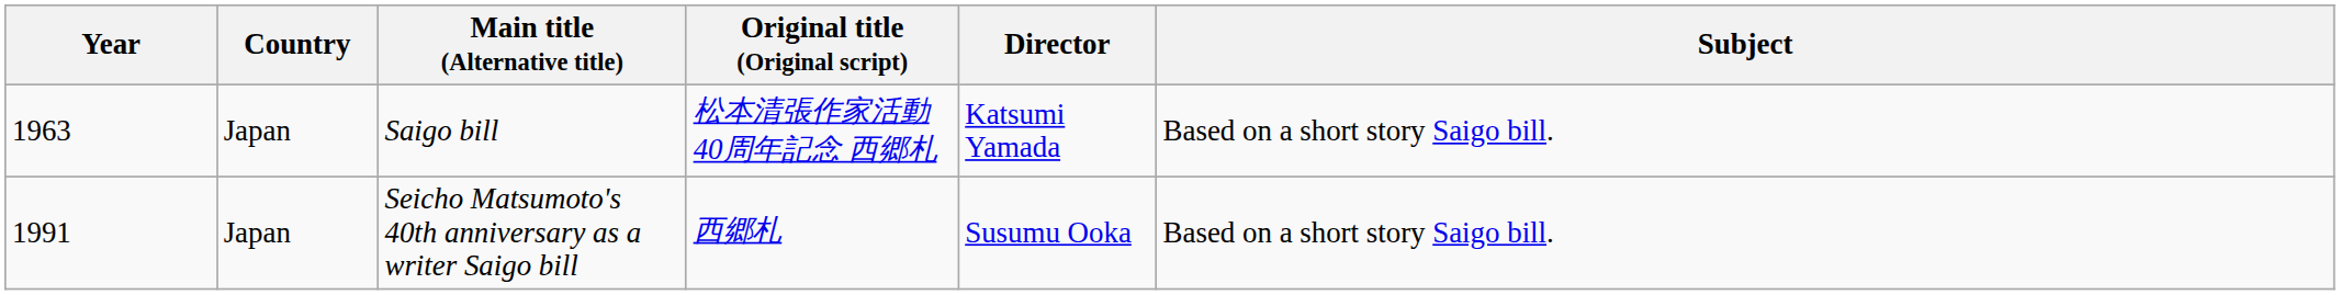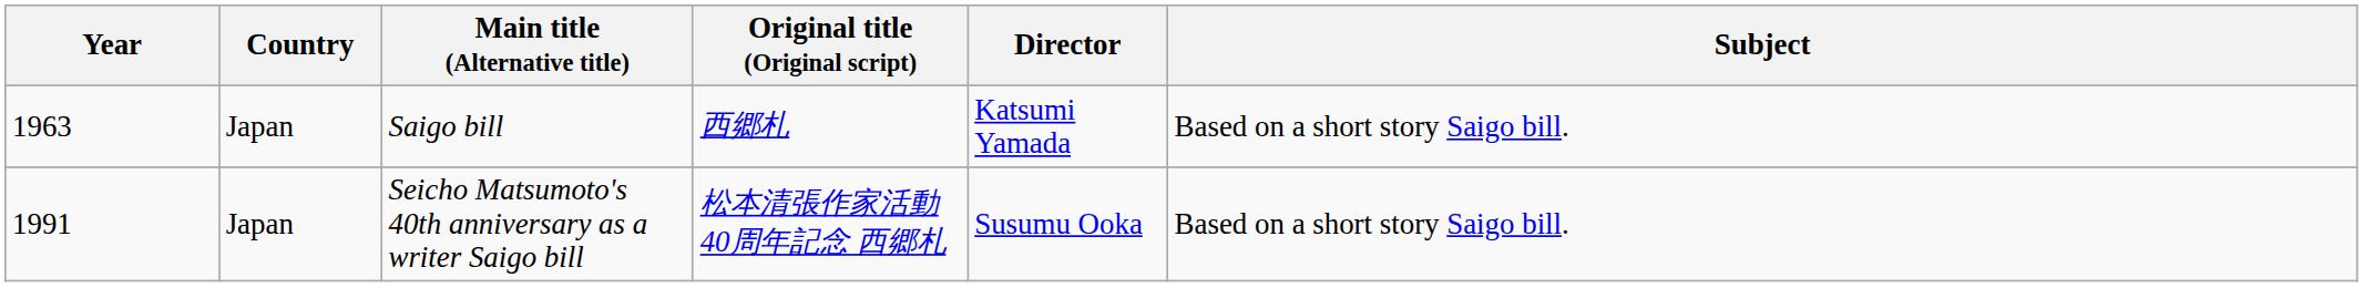Saigo bill | Original title (Original script): 松本清張作家活動40周年記念 西郷札 -> 西郷札
Seicho Matsumoto's 40th anniversary as a writer Saigo bill | Original title (Original script): 西郷札 -> 松本清張作家活動40周年記念 西郷札
